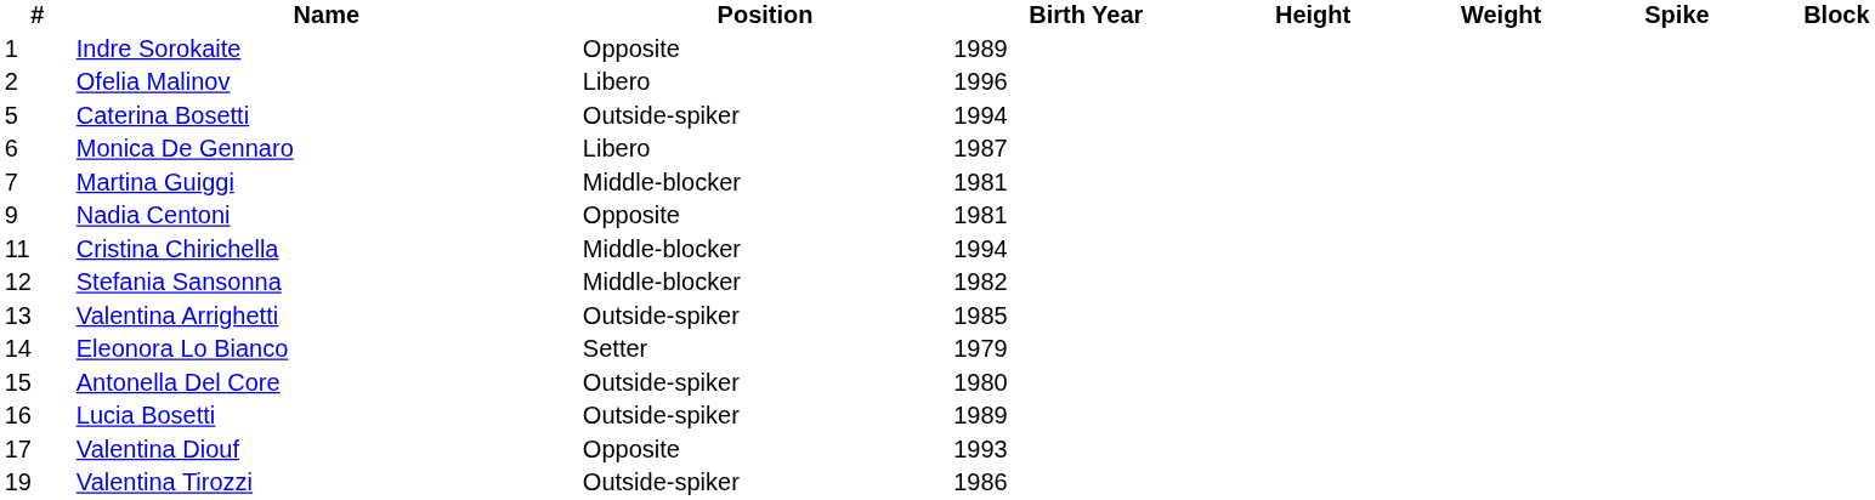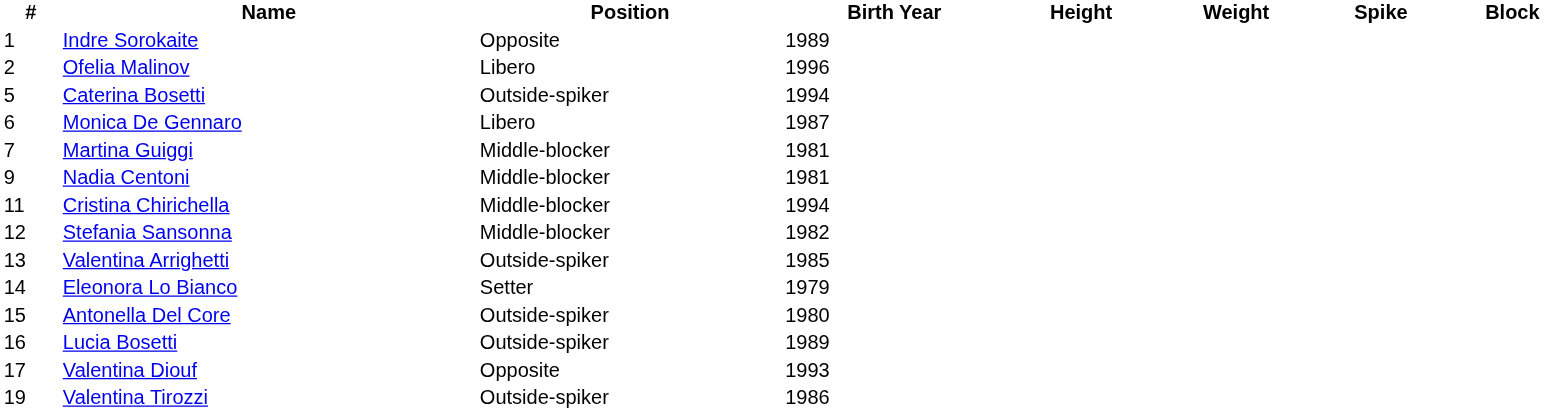Nadia Centoni | Position: Opposite -> Middle-blocker
